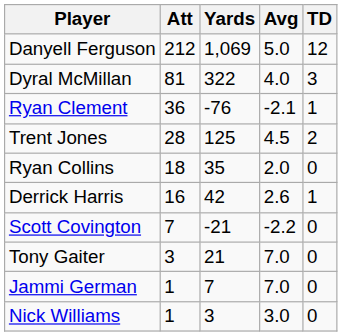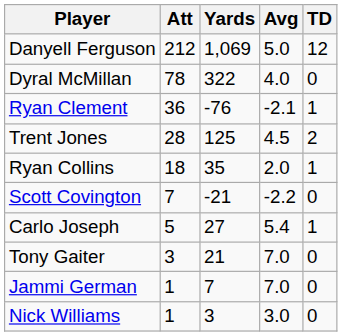Dyral McMillan | Att: 81 -> 78
Dyral McMillan | TD: 3 -> 0
Ryan Collins | TD: 0 -> 1
- row: Derrick Harris | 16 | 42 | 2.6 | 1
+ row: Carlo Joseph | 5 | 27 | 5.4 | 1
